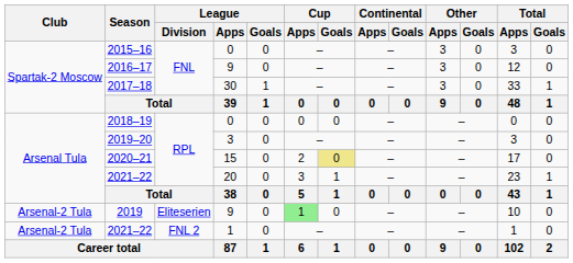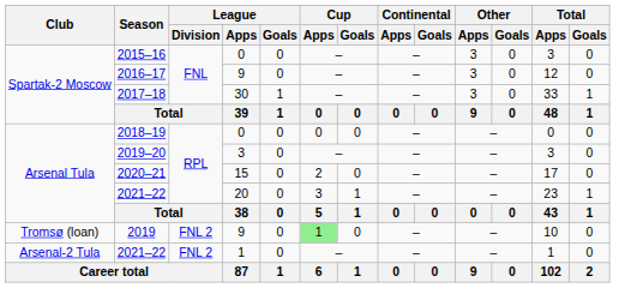2020–21 | Cup / Goals: khaki background -> no background
2019 | Club: Arsenal-2 Tula -> Tromsø (loan)
2019 | League / Division: Eliteserien -> FNL 2
